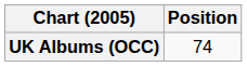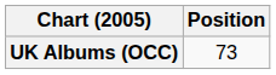UK Albums (OCC) | Position: 74 -> 73
